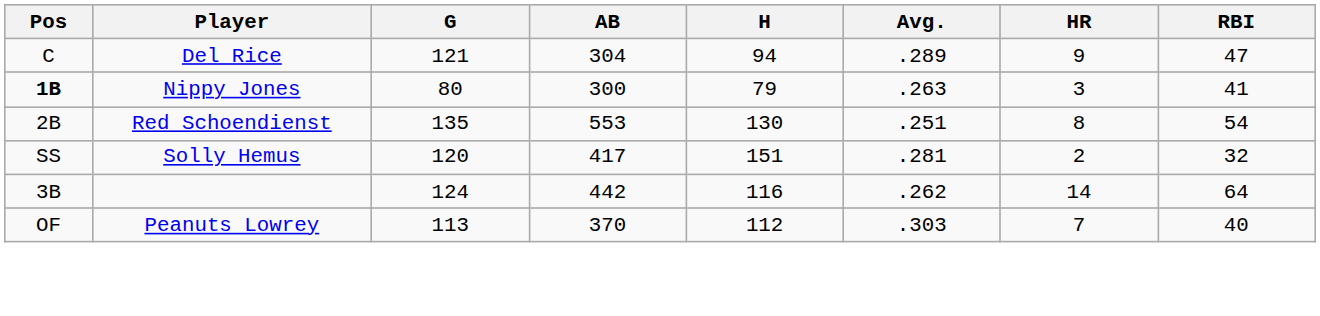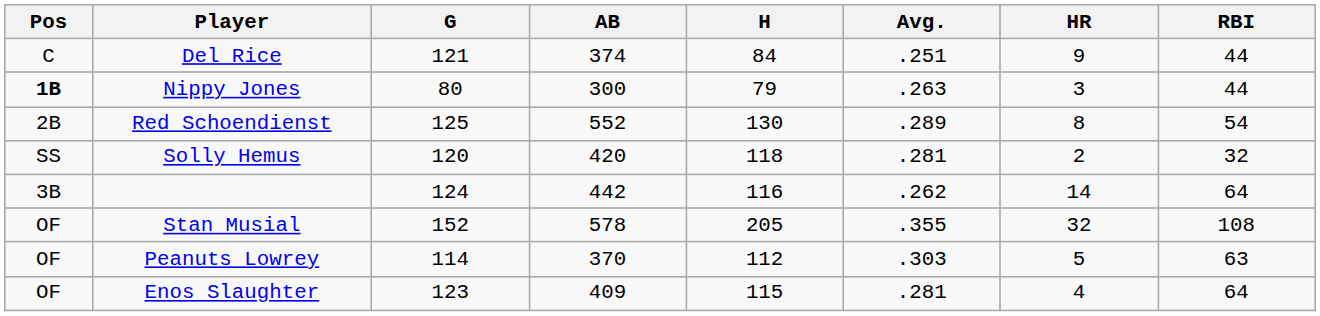Del Rice | AB: 304 -> 374
Del Rice | H: 94 -> 84
Del Rice | Avg.: .289 -> .251
Del Rice | RBI: 47 -> 44
Nippy Jones | RBI: 41 -> 44
Red Schoendienst | G: 135 -> 125
Red Schoendienst | AB: 553 -> 552
Red Schoendienst | Avg.: .251 -> .289
Solly Hemus | AB: 417 -> 420
Solly Hemus | H: 151 -> 118
+ row: OF | Stan Musial | 152 | 578 | 205 | .355 | 32 | 108
Peanuts Lowrey | G: 113 -> 114
Peanuts Lowrey | HR: 7 -> 5
Peanuts Lowrey | RBI: 40 -> 63
+ row: OF | Enos Slaughter | 123 | 409 | 115 | .281 | 4 | 64
